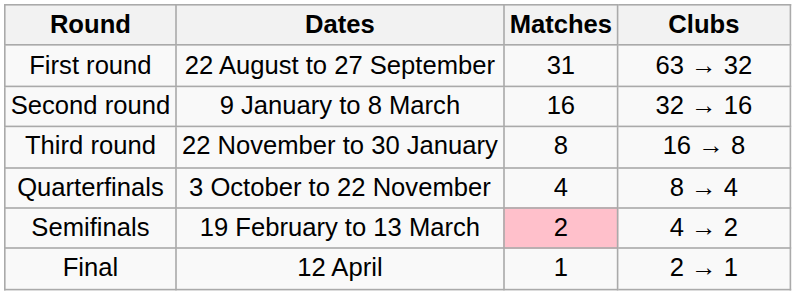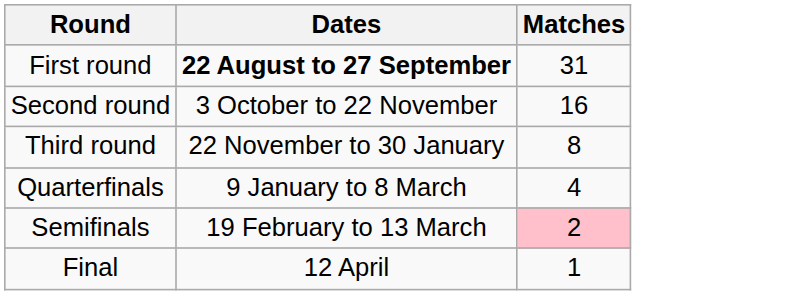- column: Clubs | 63 → 32 | 32 → 16 | 16 → 8 | 8 → 4 | 4 → 2 | 2 → 1
First round | Dates: normal -> bold
Second round | Dates: 9 January to 8 March -> 3 October to 22 November
Quarterfinals | Dates: 3 October to 22 November -> 9 January to 8 March
